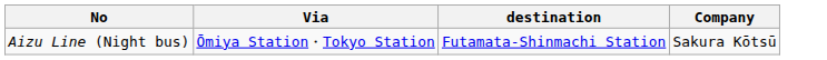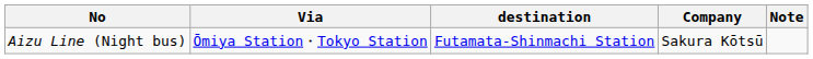+ column: Note
